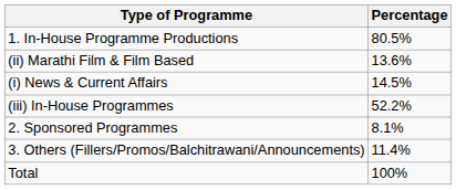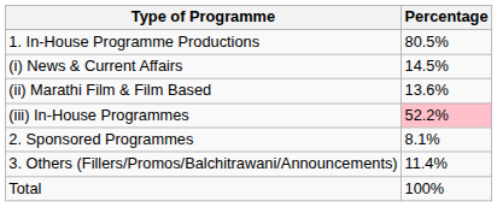rows swapped: (i) News & Current Affairs <-> (ii) Marathi Film & Film Based
(iii) In-House Programmes | Percentage: no background -> pink background
